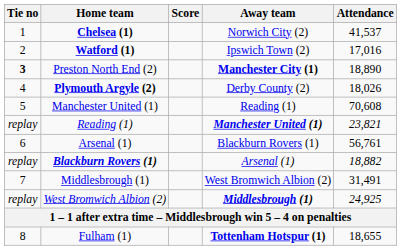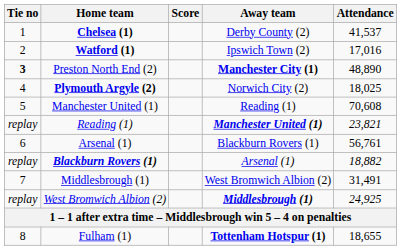Chelsea (1) | Away team: Norwich City (2) -> Derby County (2)
Preston North End (2) | Attendance: 18,890 -> 48,890
Plymouth Argyle (2) | Away team: Derby County (2) -> Norwich City (2)
Plymouth Argyle (2) | Attendance: 18,026 -> 18,025
